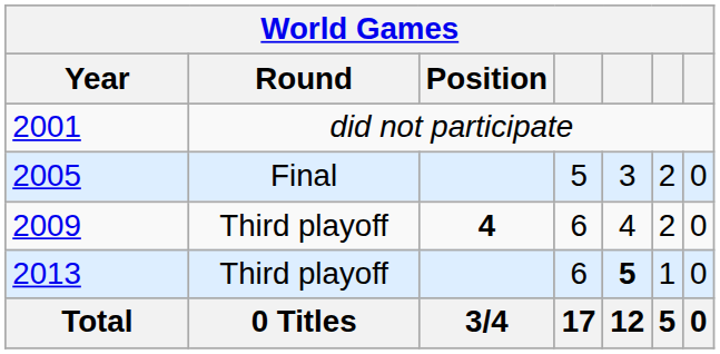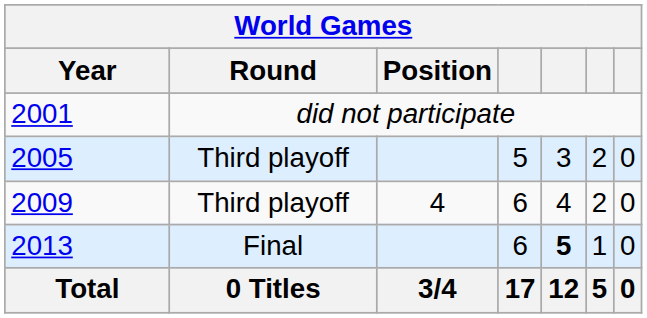2005 | Round: Final -> Third playoff
2009 | Position: bold -> normal
2013 | Round: Third playoff -> Final
